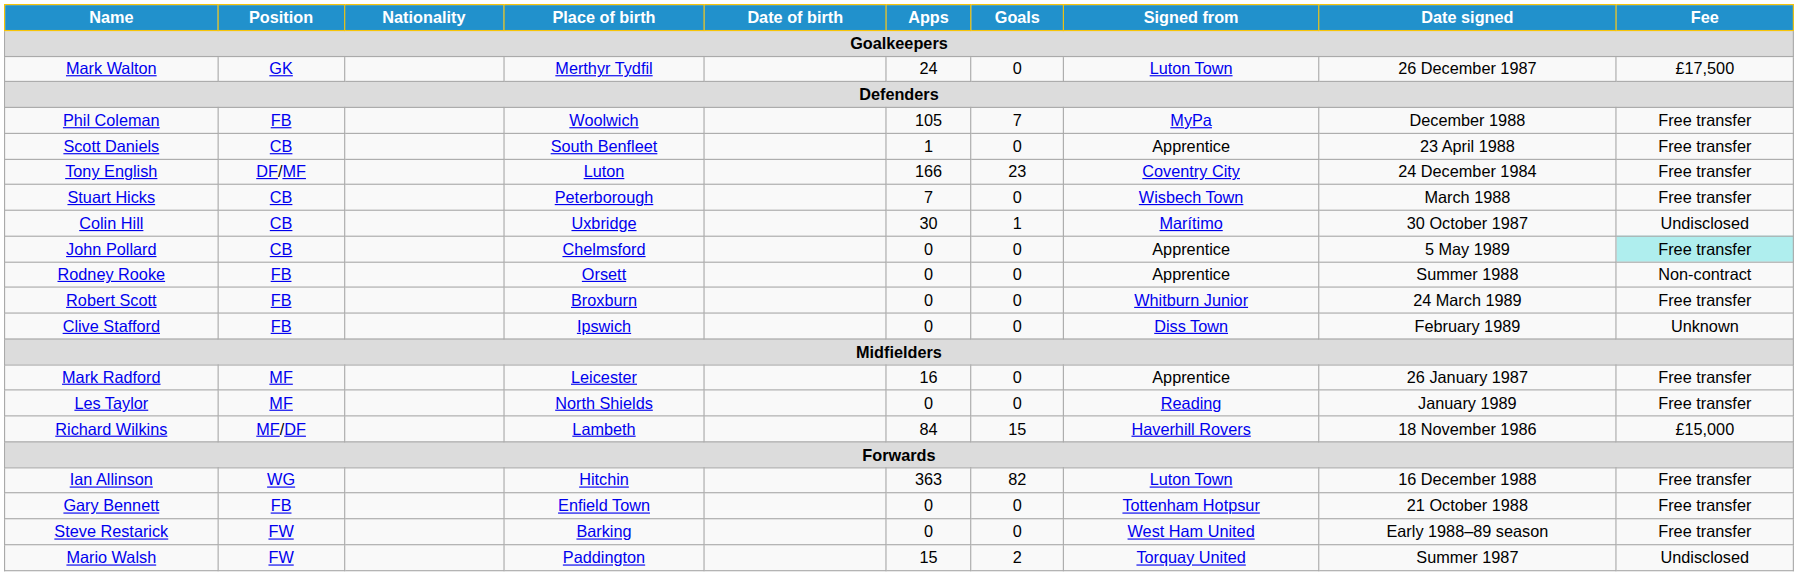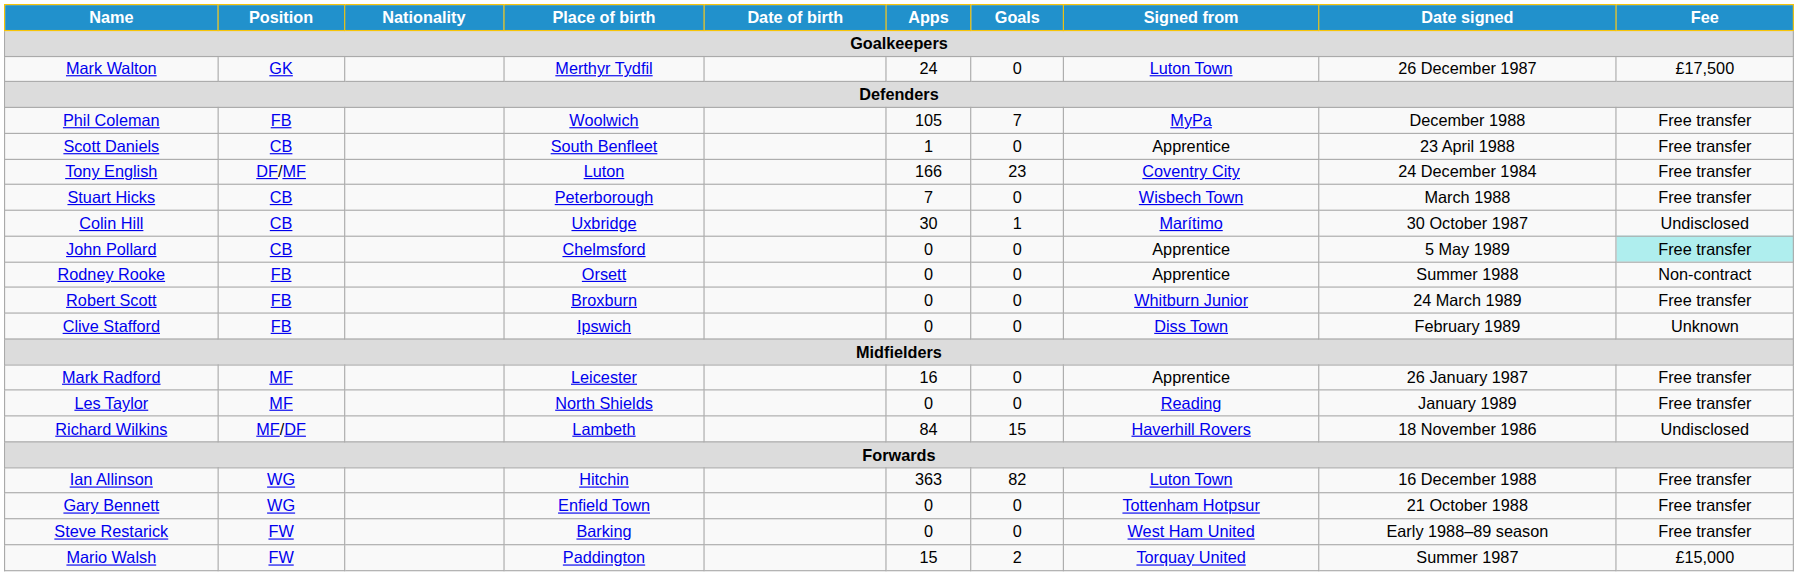Richard Wilkins | Fee: £15,000 -> Undisclosed
Gary Bennett | Position: FB -> WG
Mario Walsh | Fee: Undisclosed -> £15,000
